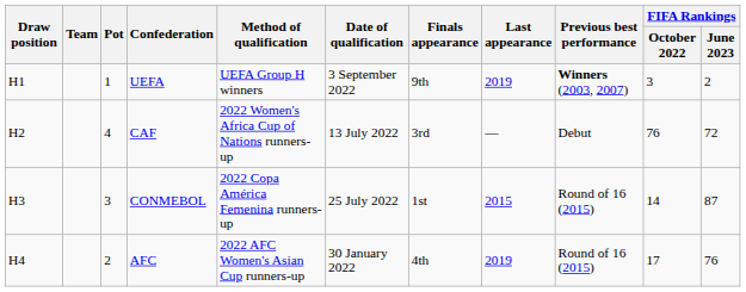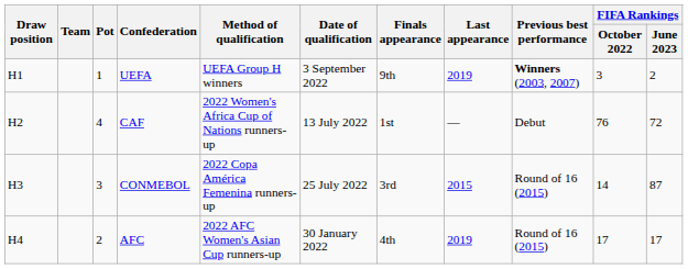CAF | Finals appearance: 3rd -> 1st
CONMEBOL | Finals appearance: 1st -> 3rd
AFC | FIFA Rankings / June 2023: 76 -> 17
